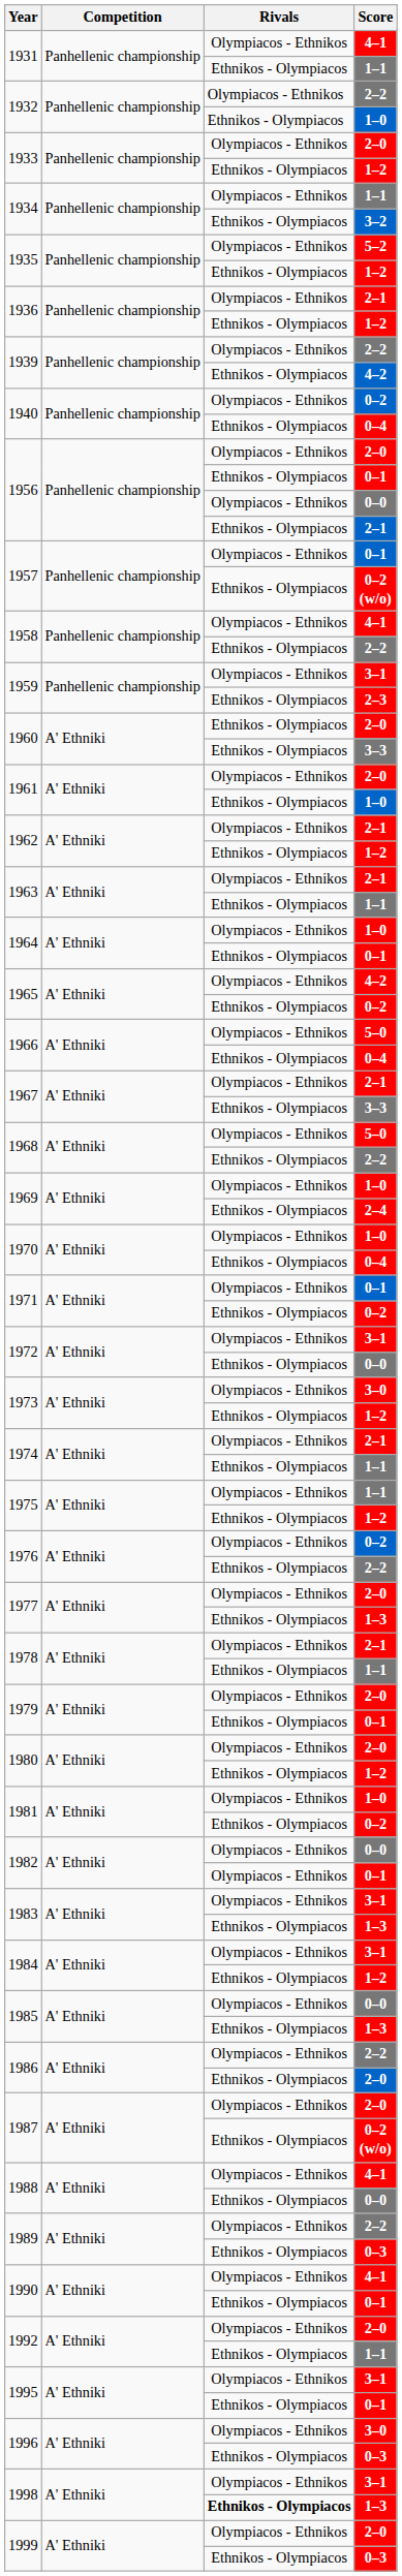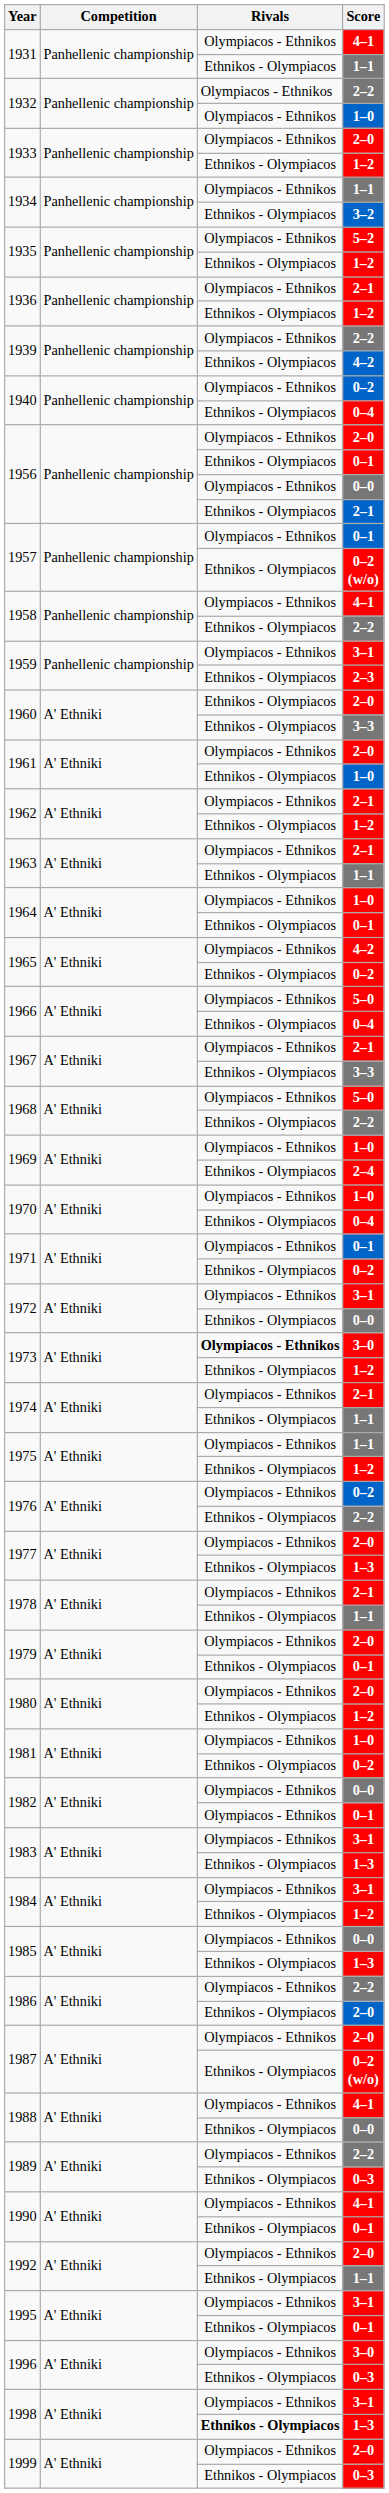1932 / 1–0 | Rivals: Ethnikos - Olympiacos -> Olympiacos - Ethnikos
1973 / 3–0 | Rivals: normal -> bold
